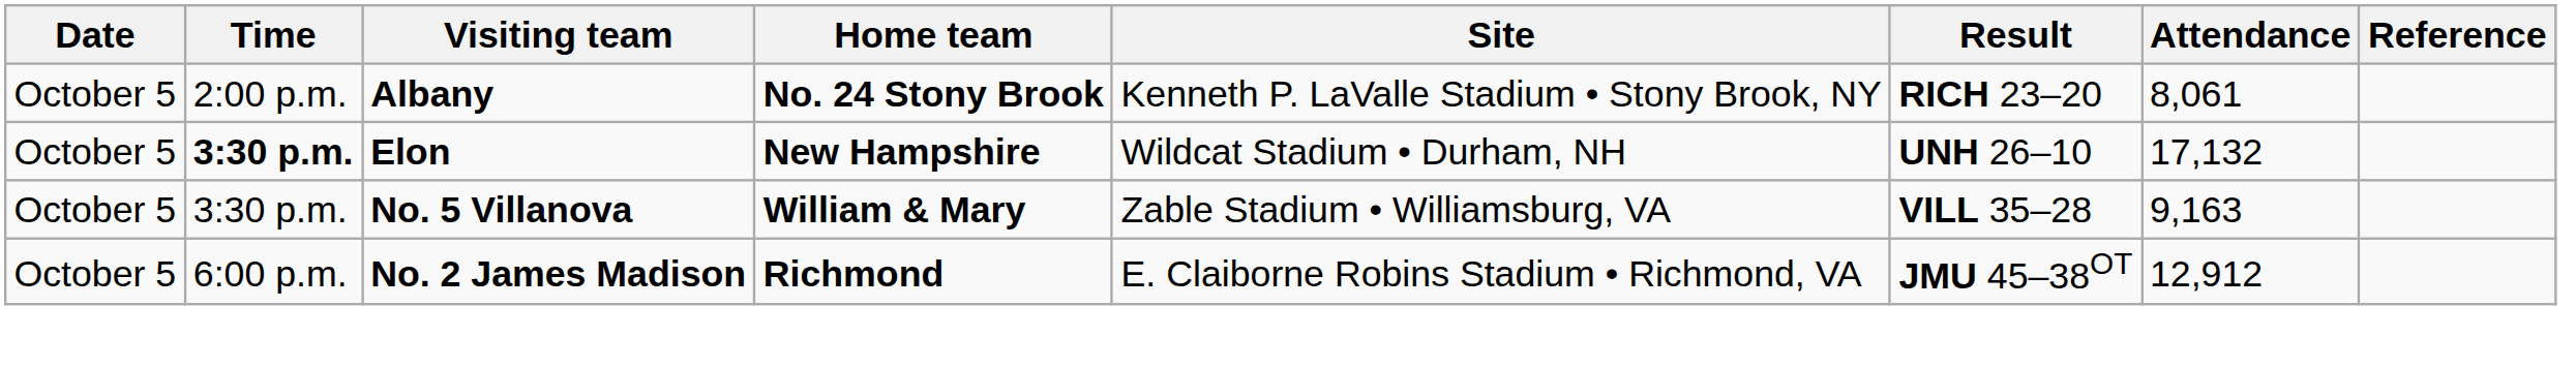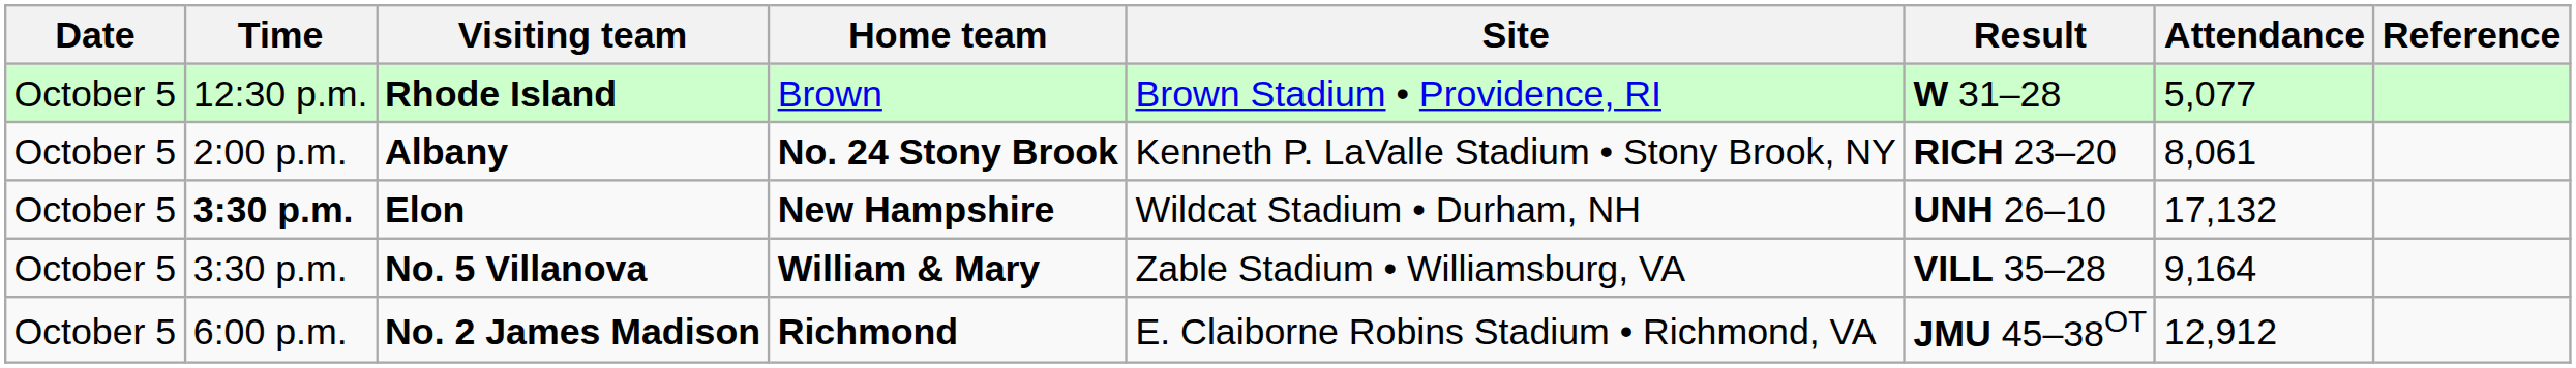+ row: October 5 | 12:30 p.m. | Rhode Island | Brown | Brown Stadium • Providence, RI | W 31–28 | 5,077
No. 5 Villanova | Attendance: 9,163 -> 9,164
